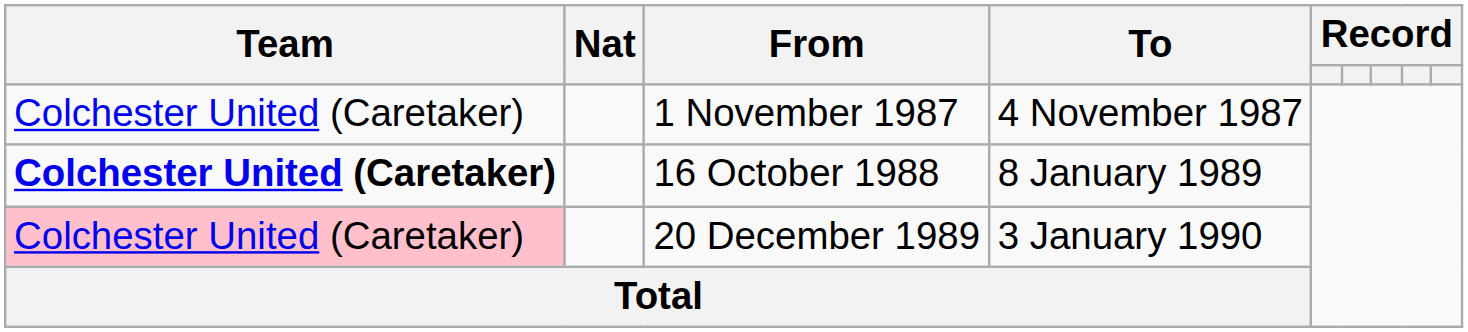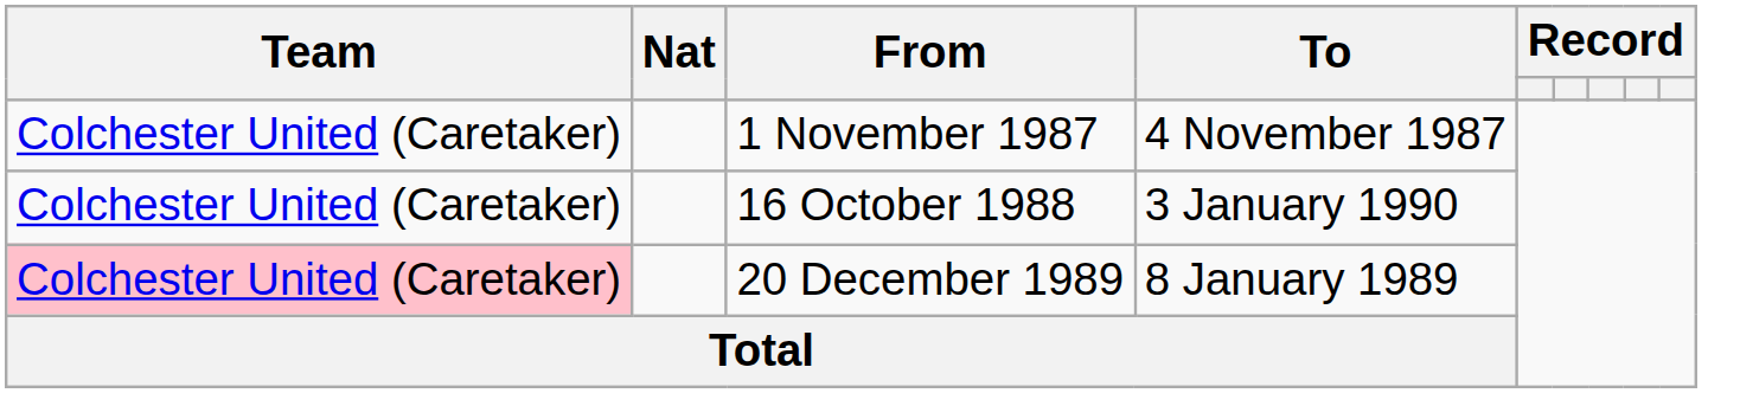16 October 1988 | Team: bold -> normal
16 October 1988 | To: 8 January 1989 -> 3 January 1990
20 December 1989 | To: 3 January 1990 -> 8 January 1989
